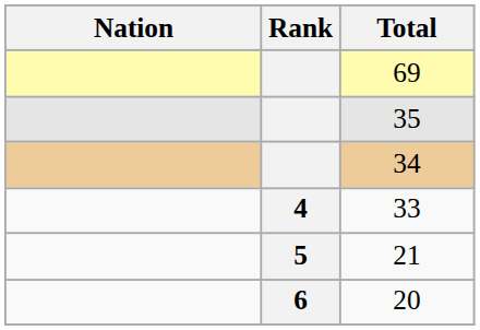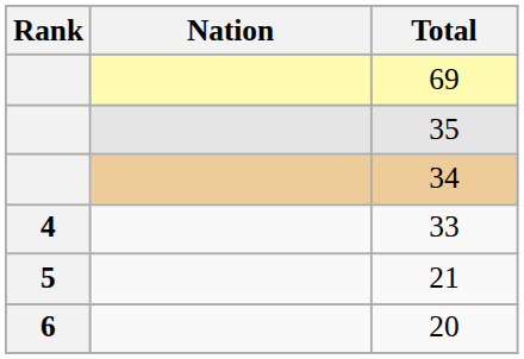columns swapped: Rank <-> Nation
